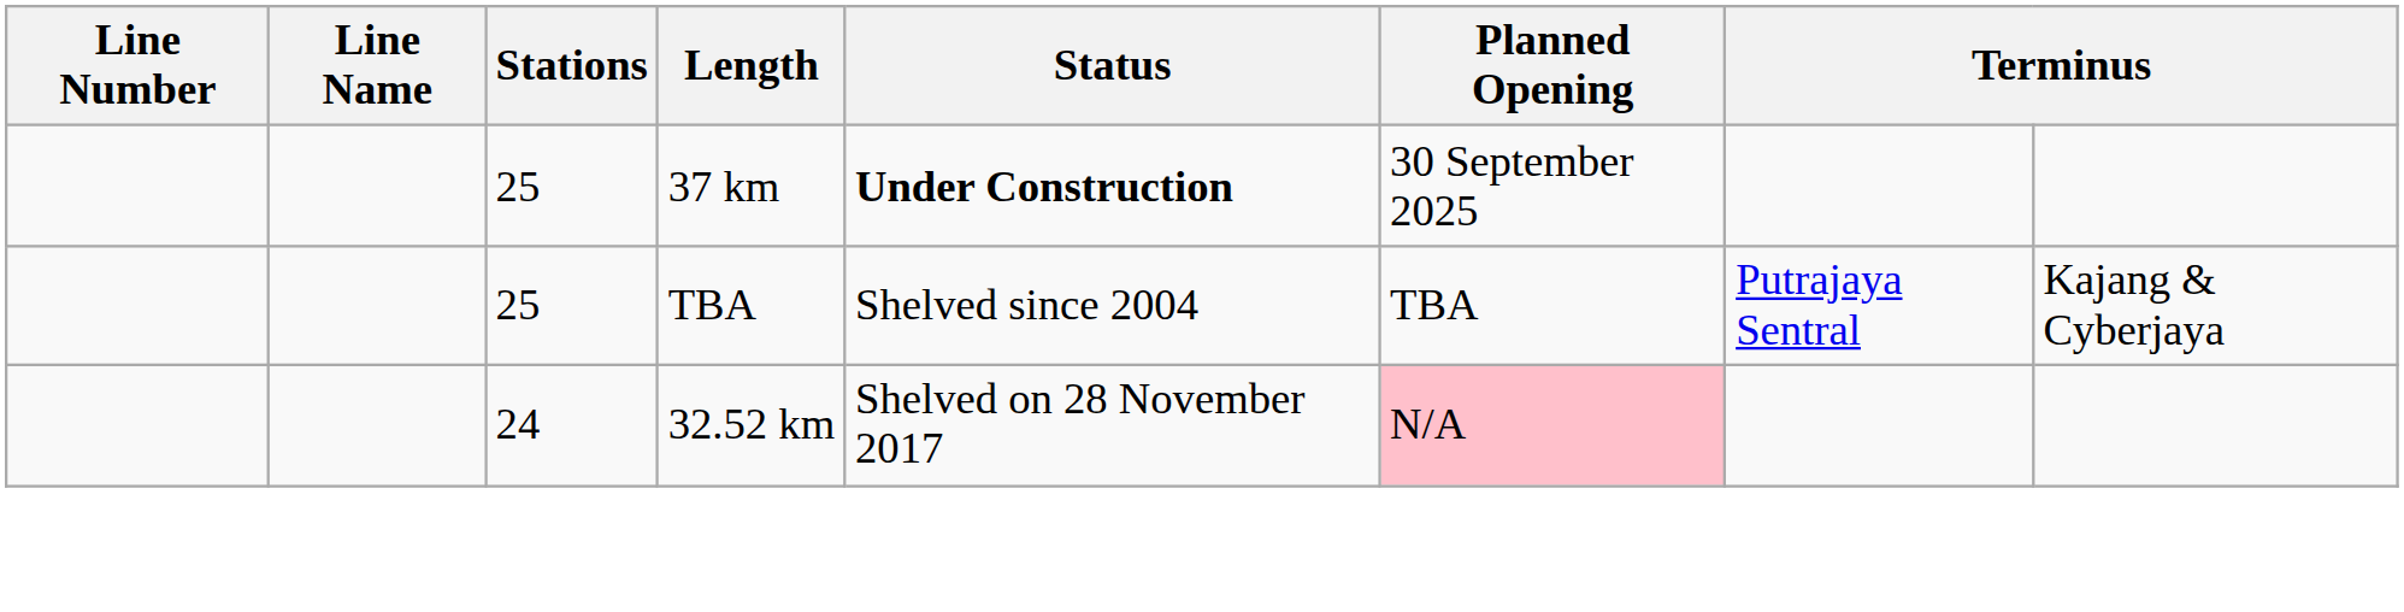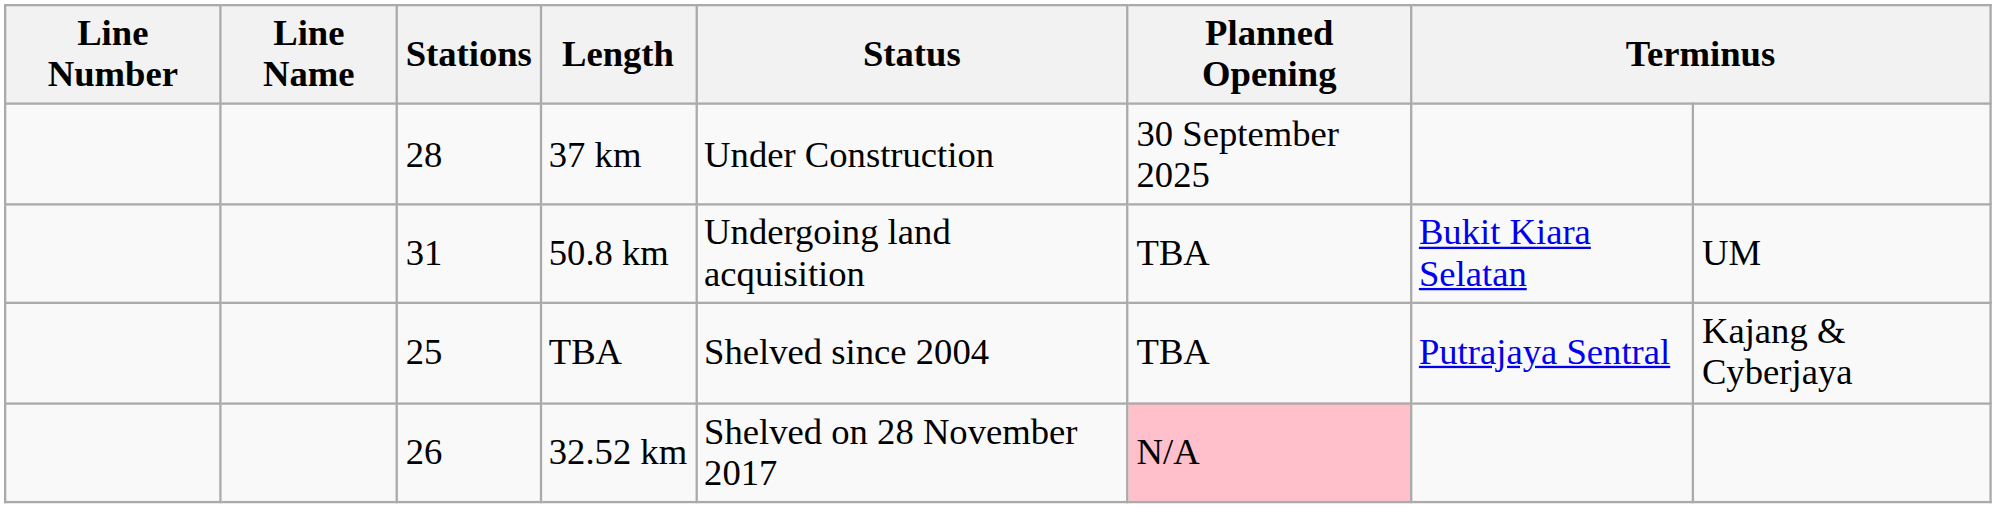37 km | Stations: 25 -> 28
37 km | Status: bold -> normal
+ row: 31 | 50.8 km | Undergoing land acquisition | TBA | Bukit Kiara Selatan | UM
32.52 km | Stations: 24 -> 26
